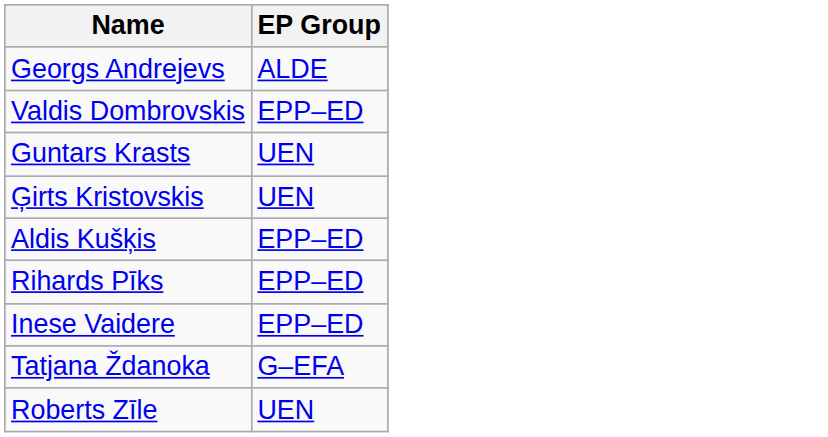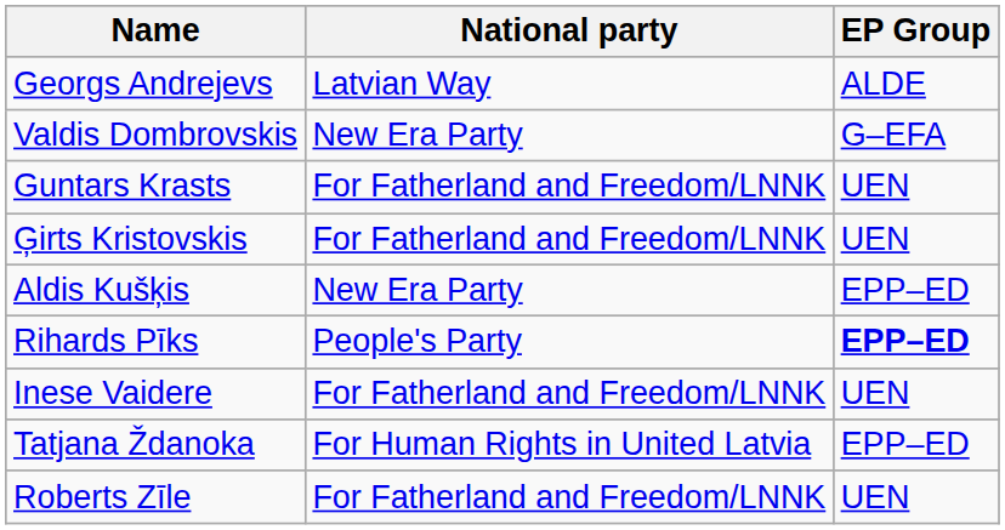+ column: National party | Latvian Way | New Era Party | For Fatherland and Freedom/LNNK | For Fatherland and Freedom/LNNK | New Era Party | People's Party | For Fatherland and Freedom/LNNK | For Human Rights in United Latvia | For Fatherland and Freedom/LNNK
Valdis Dombrovskis | EP Group: EPP–ED -> G–EFA
Rihards Pīks | EP Group: normal -> bold
Inese Vaidere | EP Group: EPP–ED -> UEN
Tatjana Ždanoka | EP Group: G–EFA -> EPP–ED
